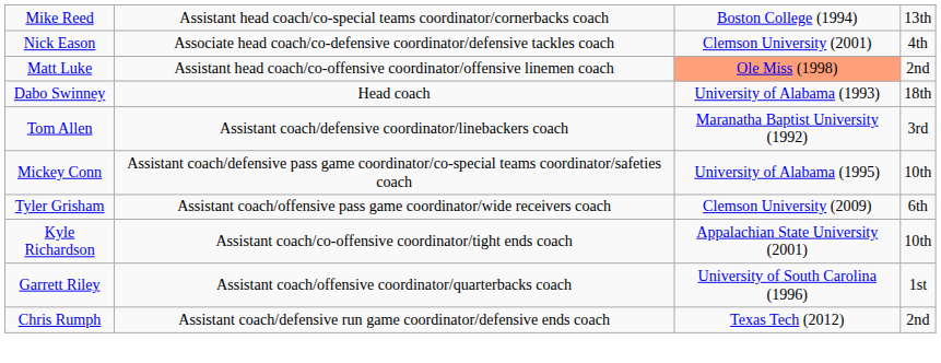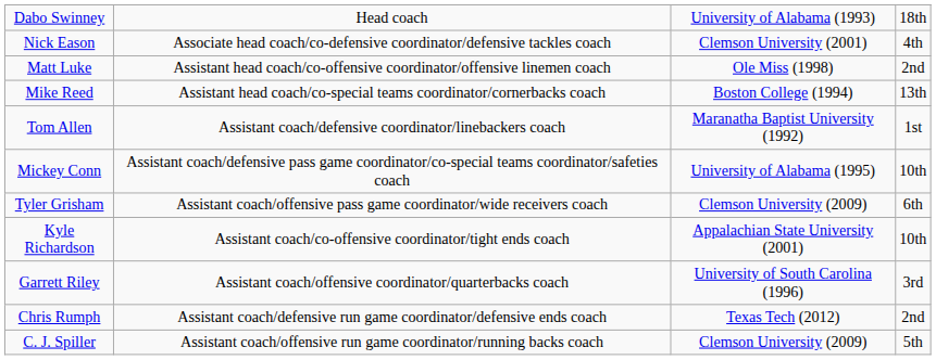rows swapped: Dabo Swinney <-> Mike Reed
Matt Luke | column 3: lightsalmon background -> no background
Tom Allen | column 4: 3rd -> 1st
Garrett Riley | column 4: 1st -> 3rd
+ row: C. J. Spiller | Assistant coach/offensive run game coordinator/running backs coach | Clemson University (2009) | 5th
